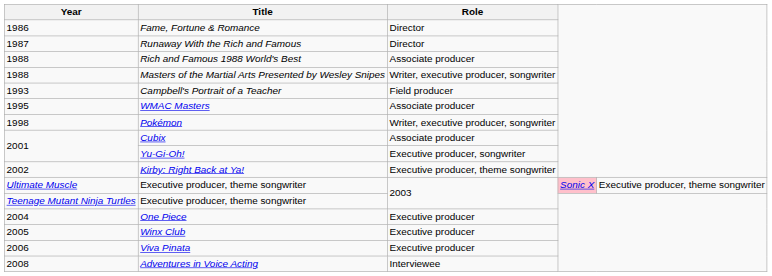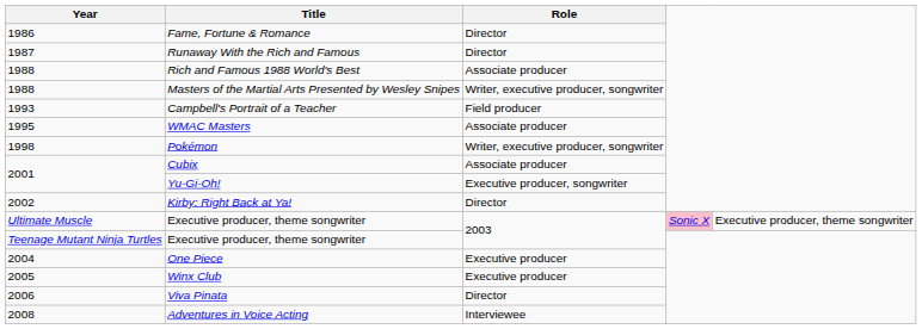Kirby: Right Back at Ya! | Role: Executive producer, theme songwriter -> Director
Viva Pinata | Role: Executive producer -> Director
